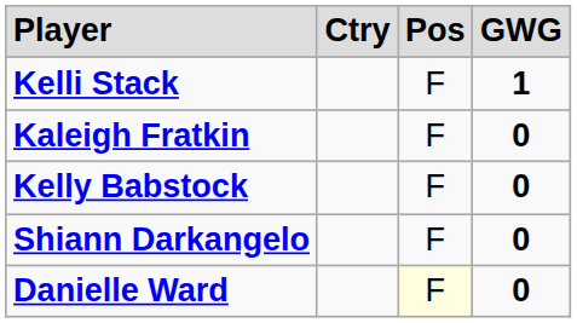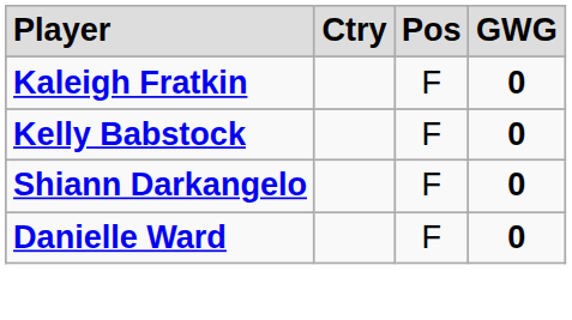- row: Kelli Stack | F | 1
Danielle Ward | column 3: lightyellow background -> no background
